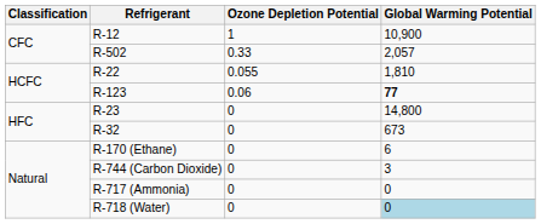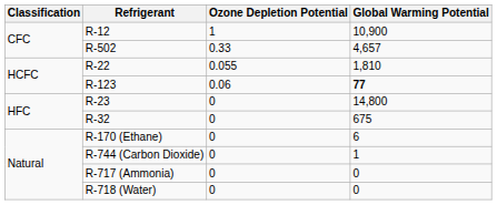R-502 | Global Warming Potential: 2,057 -> 4,657
R-32 | Global Warming Potential: 673 -> 675
R-744 (Carbon Dioxide) | Global Warming Potential: 3 -> 1
R-718 (Water) | Global Warming Potential: lightblue background -> no background
